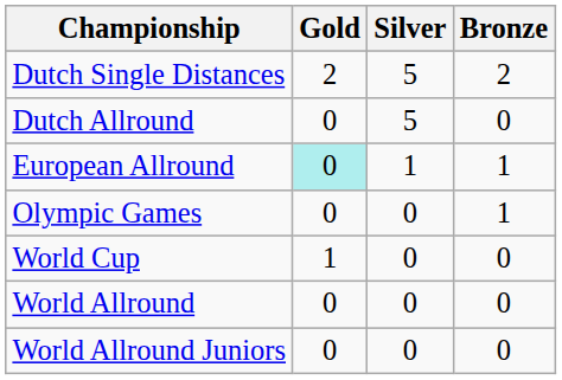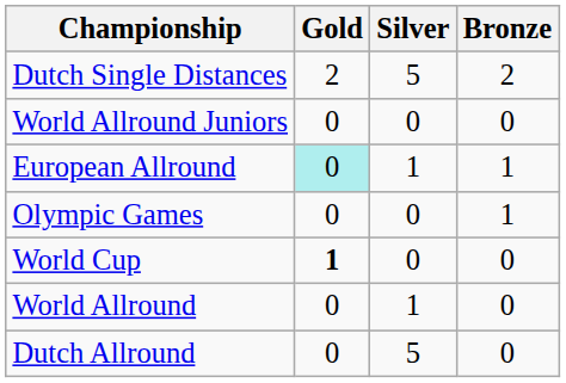rows swapped: Dutch Allround <-> World Allround Juniors
World Cup | Gold: normal -> bold
World Allround | Silver: 0 -> 1
